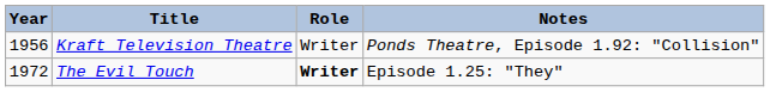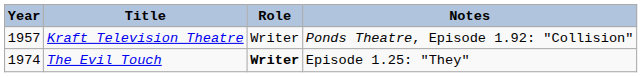Kraft Television Theatre | Year: 1956 -> 1957
The Evil Touch | Year: 1972 -> 1974
